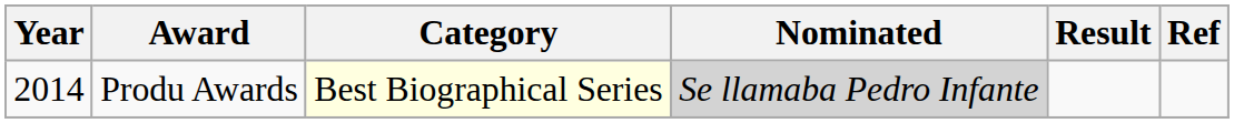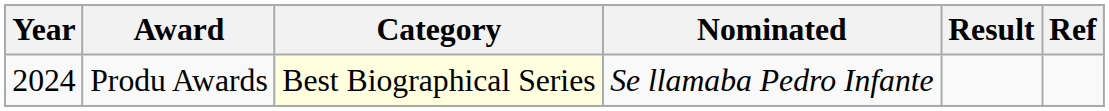Produ Awards | Year: 2014 -> 2024
Produ Awards | Nominated: lightgrey background -> no background
